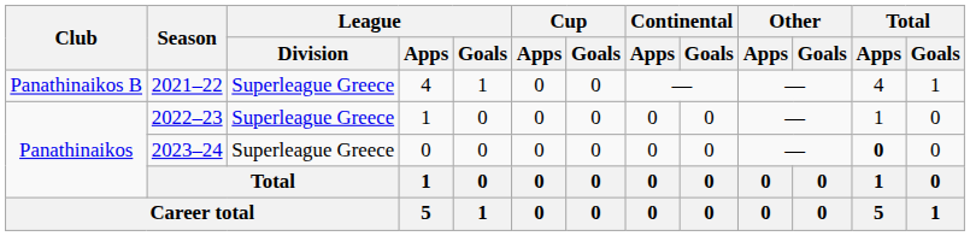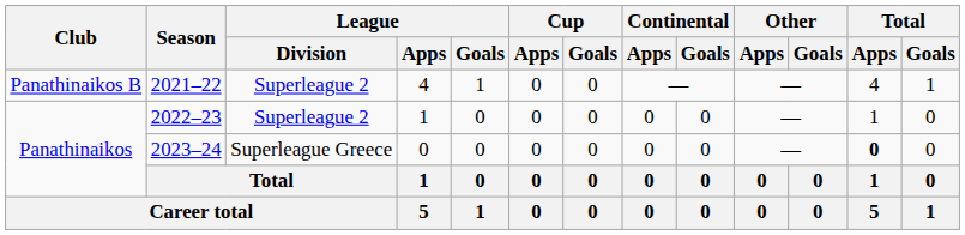2021–22 | League / Division: Superleague Greece -> Superleague 2
2022–23 | League / Division: Superleague Greece -> Superleague 2
